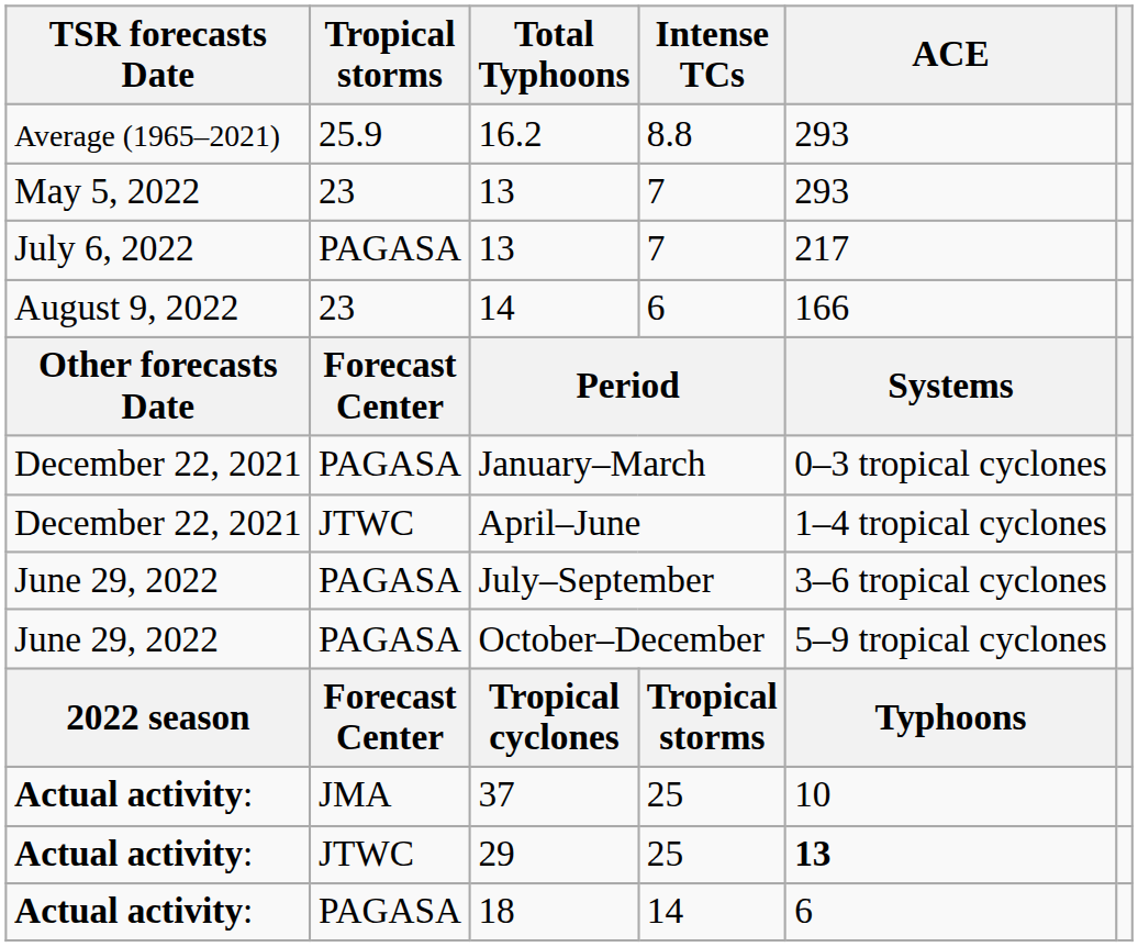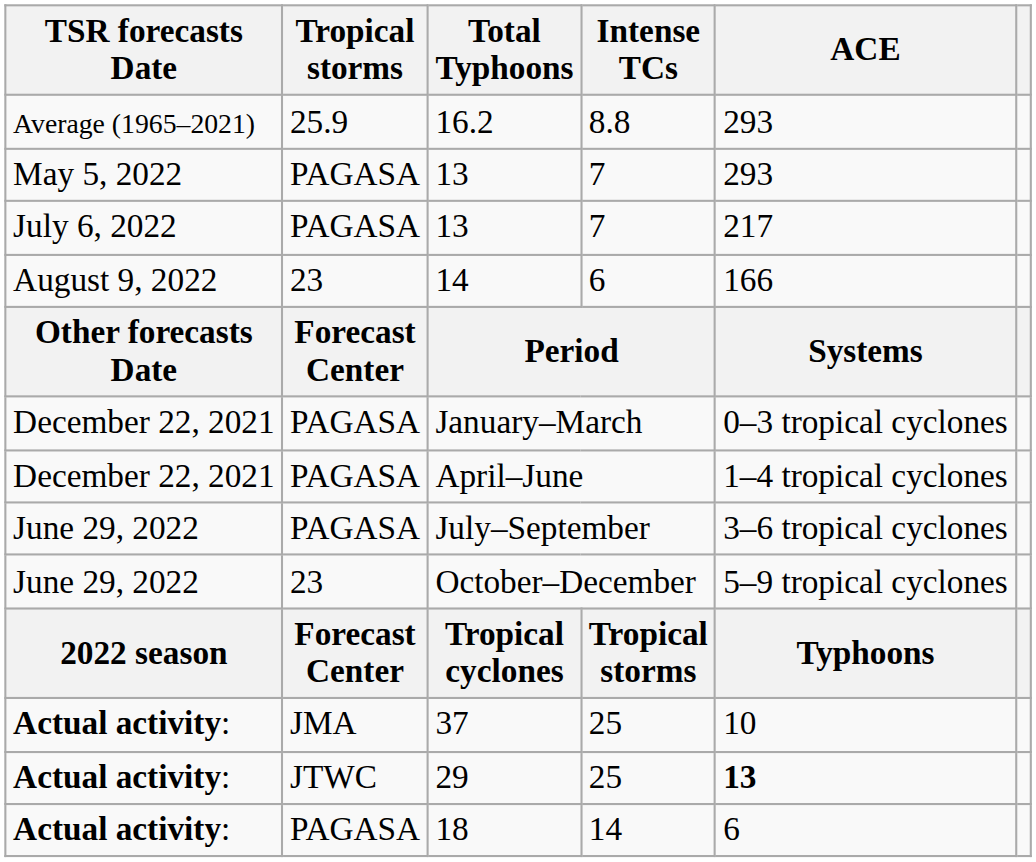May 5, 2022 / 13 | Tropical storms: 23 -> PAGASA
April–June | Tropical storms: JTWC -> PAGASA
October–December | Tropical storms: PAGASA -> 23
